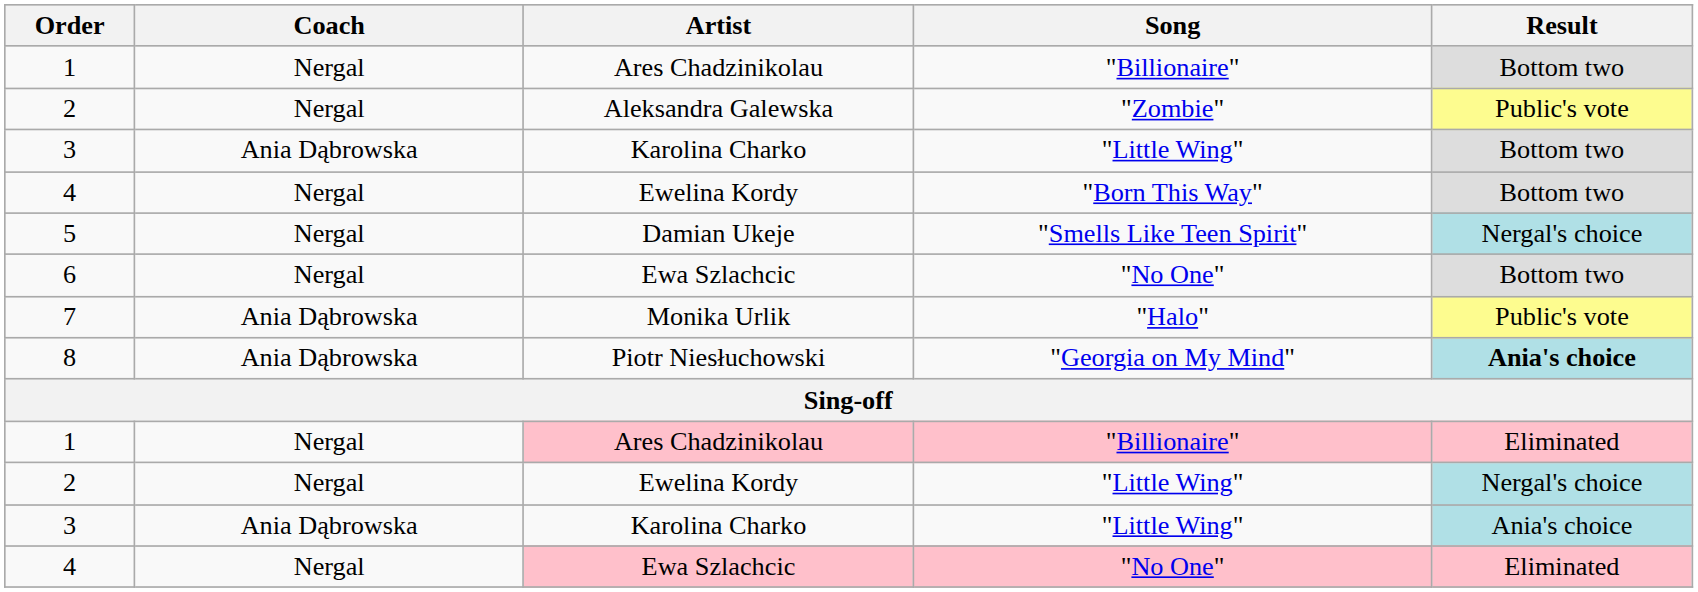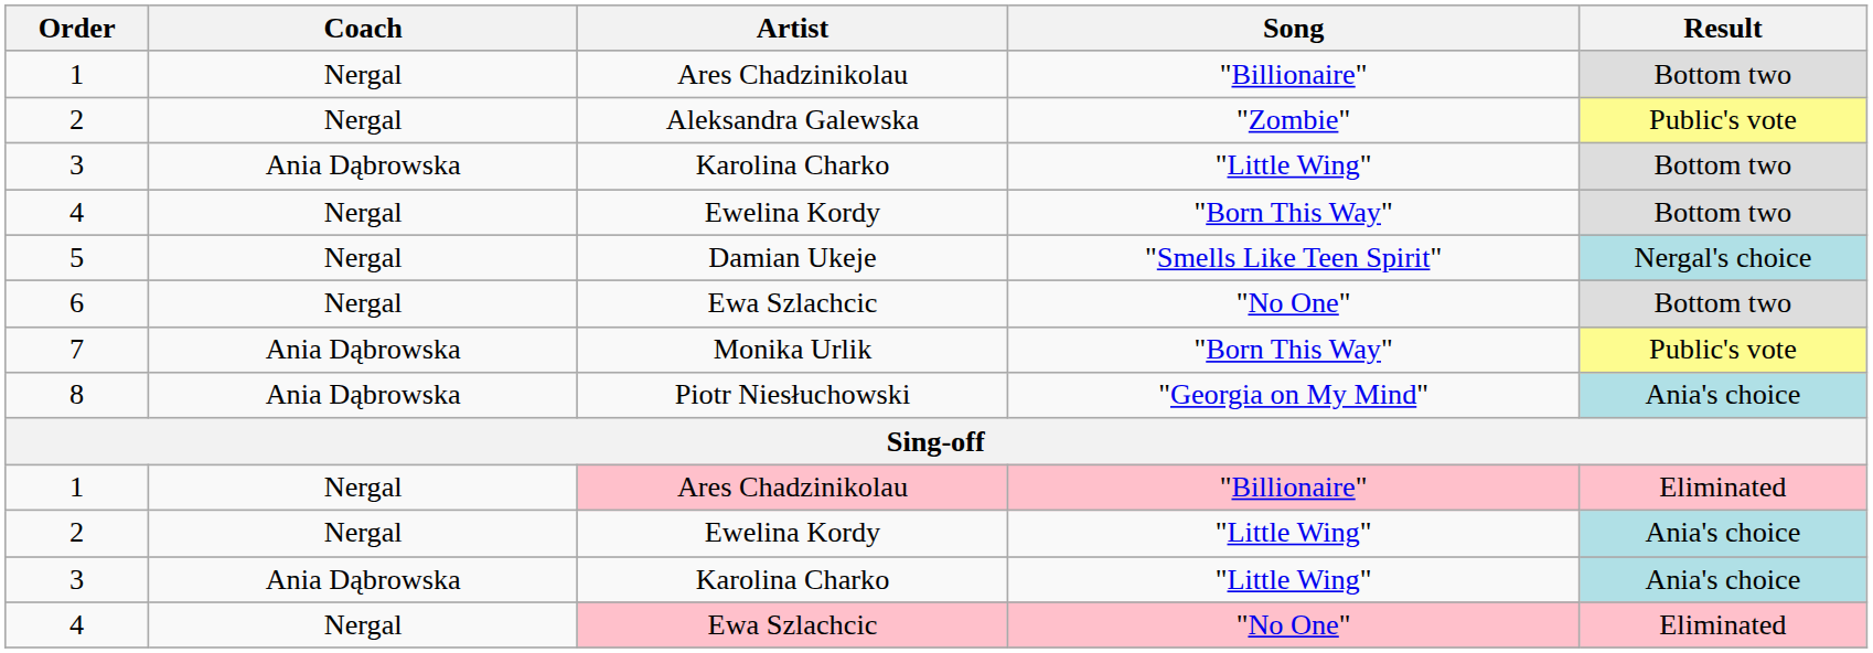7 | Song: "Halo" -> "Born This Way"
8 | Result: bold -> normal
2 / Ewelina Kordy | Result: Nergal's choice -> Ania's choice
